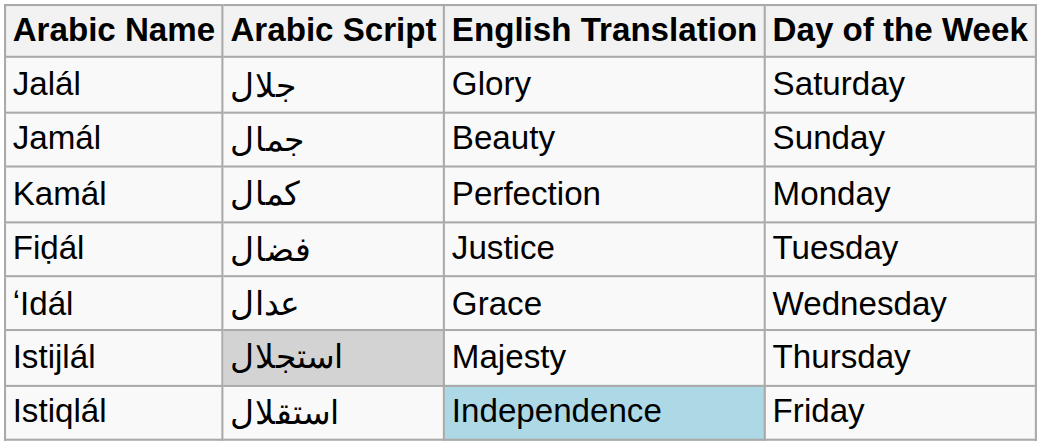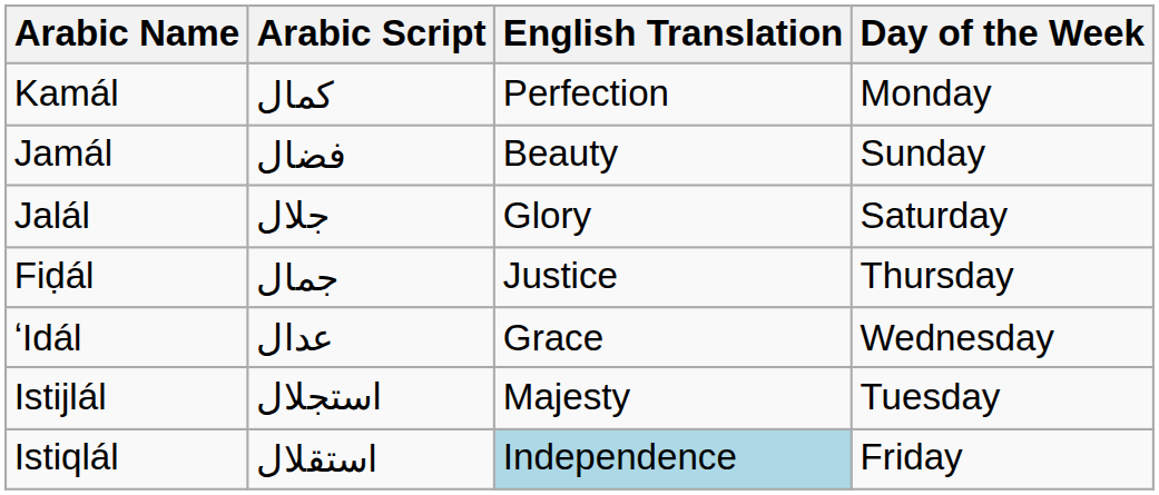rows swapped: Jalál <-> Kamál
Jamál | Arabic Script: جمال -> فضال
Fiḍál | Arabic Script: فضال -> جمال
Fiḍál | Day of the Week: Tuesday -> Thursday
Istijlál | Arabic Script: lightgrey background -> no background
Istijlál | Day of the Week: Thursday -> Tuesday
